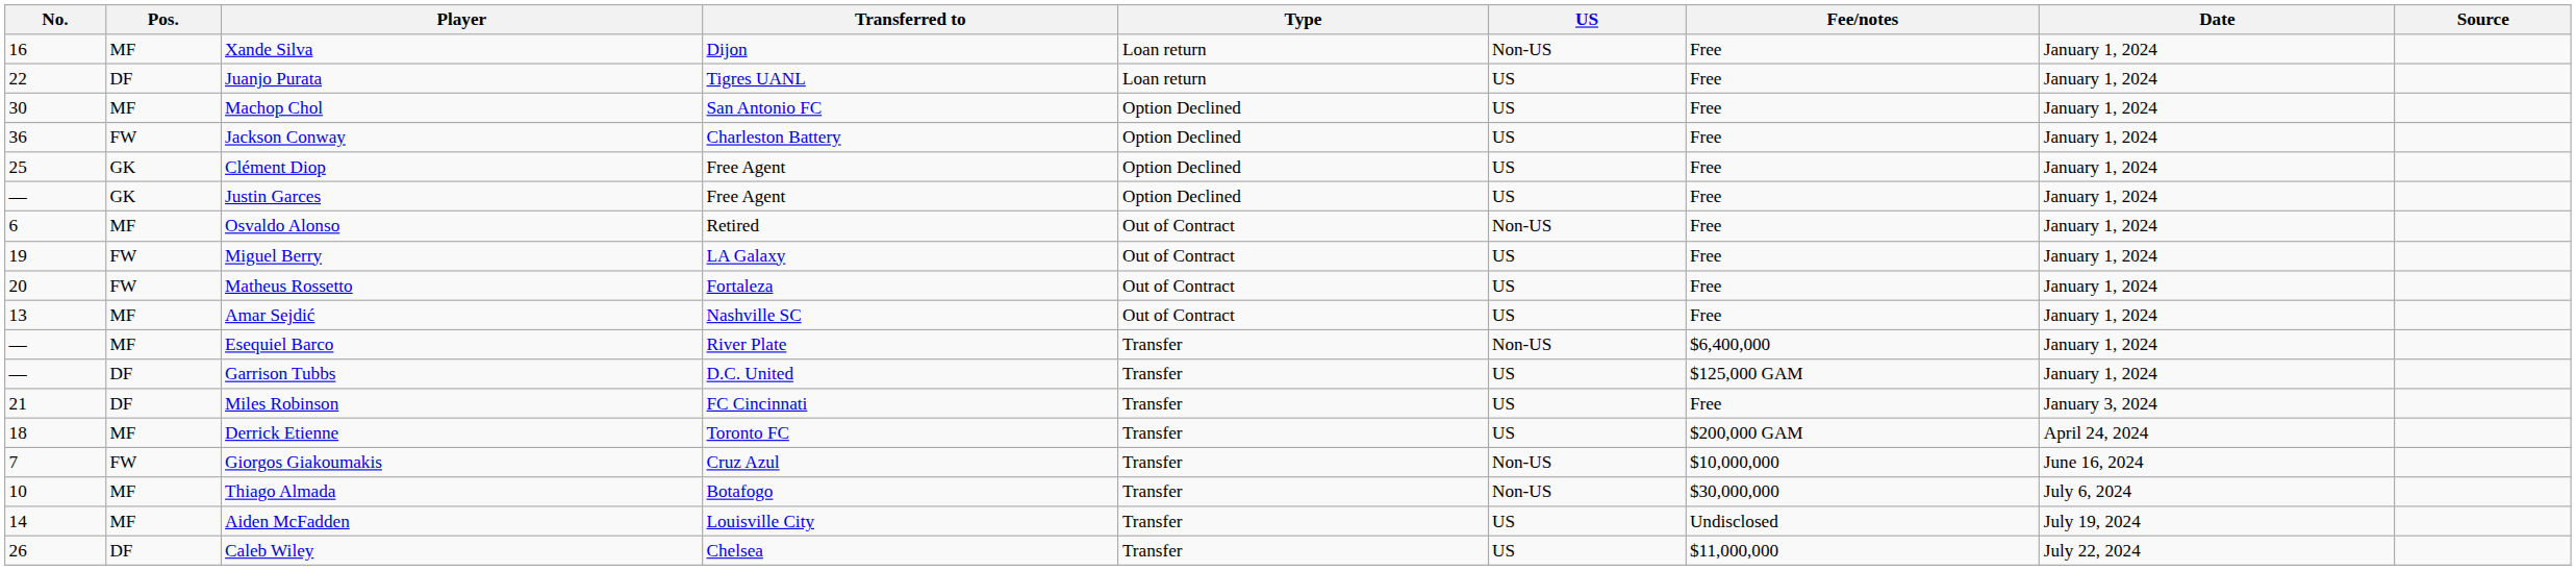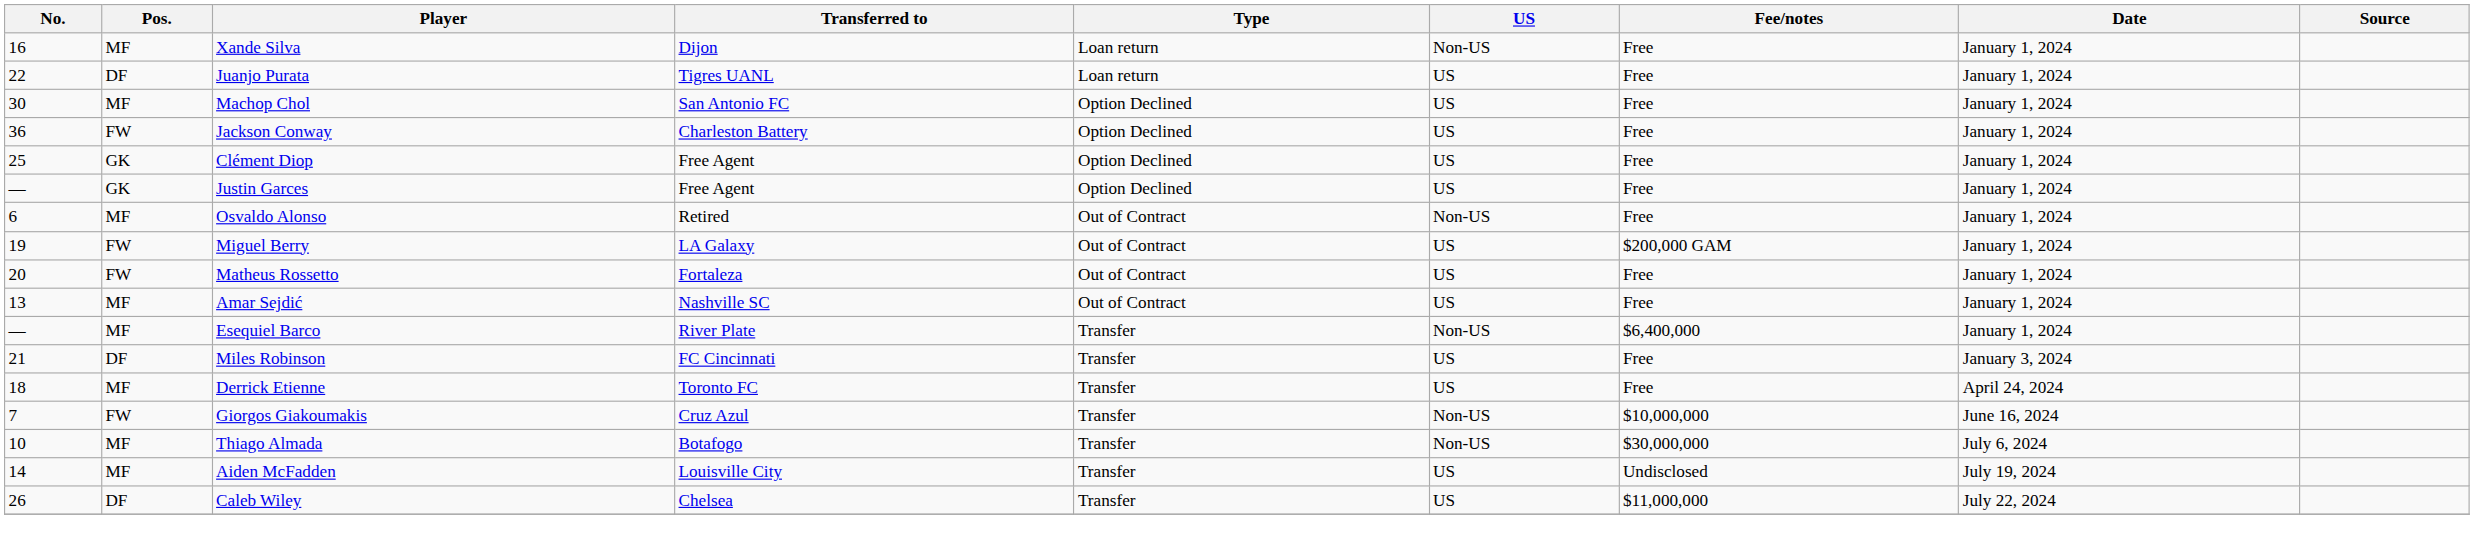Miguel Berry | Fee/notes: Free -> $200,000 GAM
- row: — | DF | Garrison Tubbs | D.C. United | Transfer | US | $125,000 GAM | January 1, 2024
Derrick Etienne | Fee/notes: $200,000 GAM -> Free
